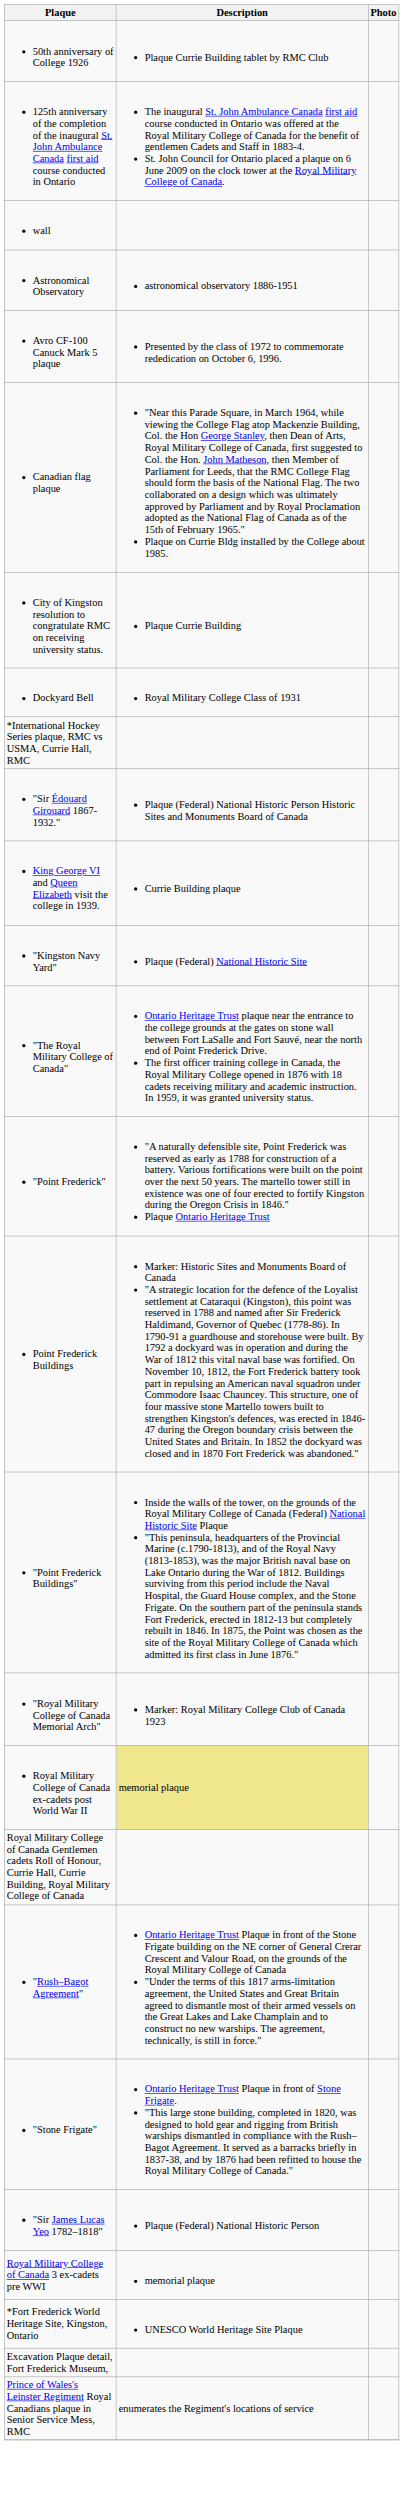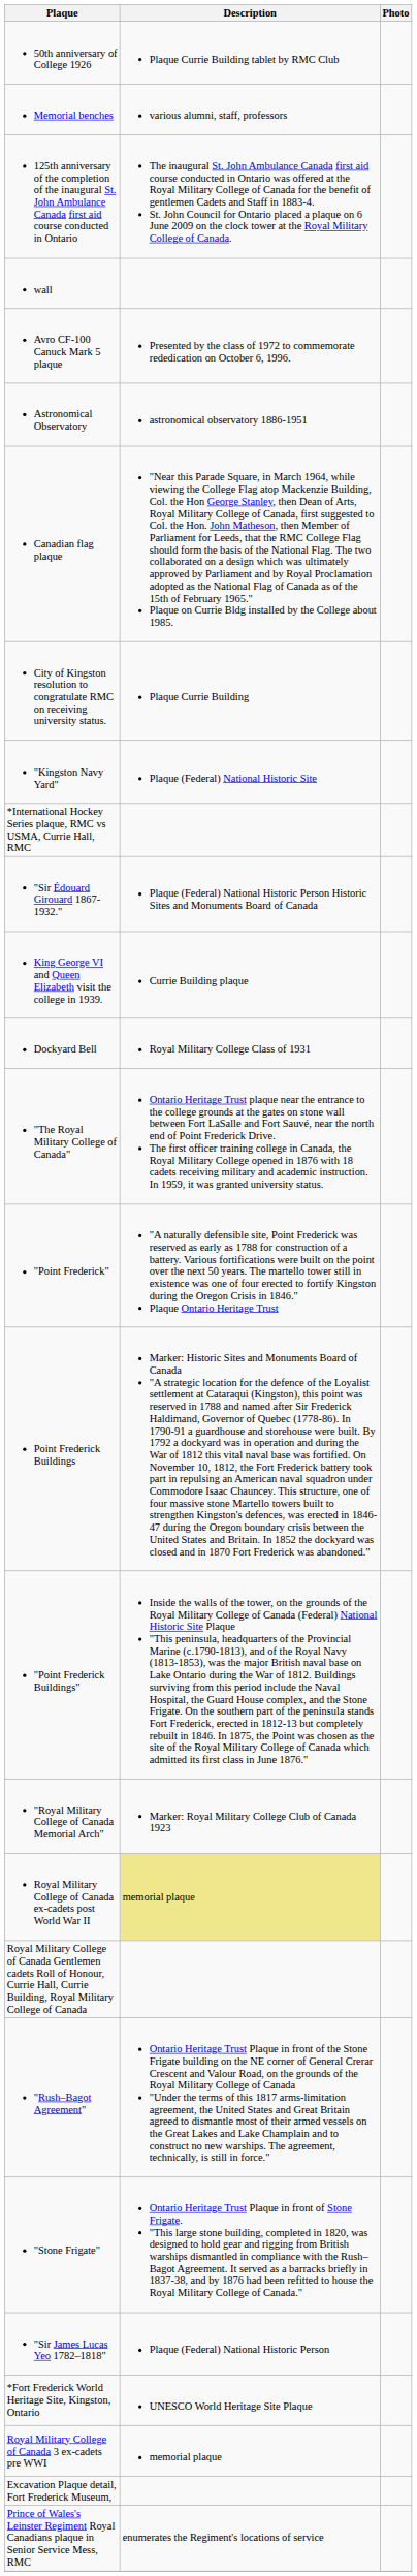+ row: Memorial benches | various alumni, staff, professors
rows swapped: Astronomical Observatory <-> Avro CF-100 Canuck Mark 5 plaque
rows swapped: Dockyard Bell <-> "Kingston Navy Yard"
rows swapped: Royal Military College of Canada 3 ex-cadets pre WWI <-> *Fort Frederick World Heritage Site, Kingston, Ontario
